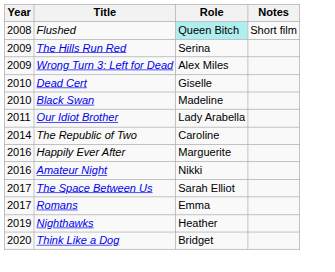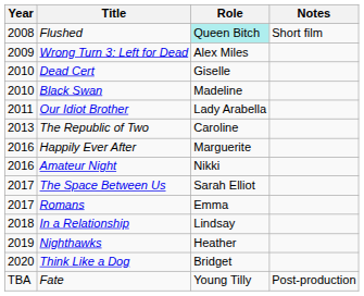- row: 2009 | The Hills Run Red | Serina
The Republic of Two | Year: 2014 -> 2013
+ row: 2018 | In a Relationship | Lindsay
+ row: TBA | Fate | Young Tilly | Post-production
